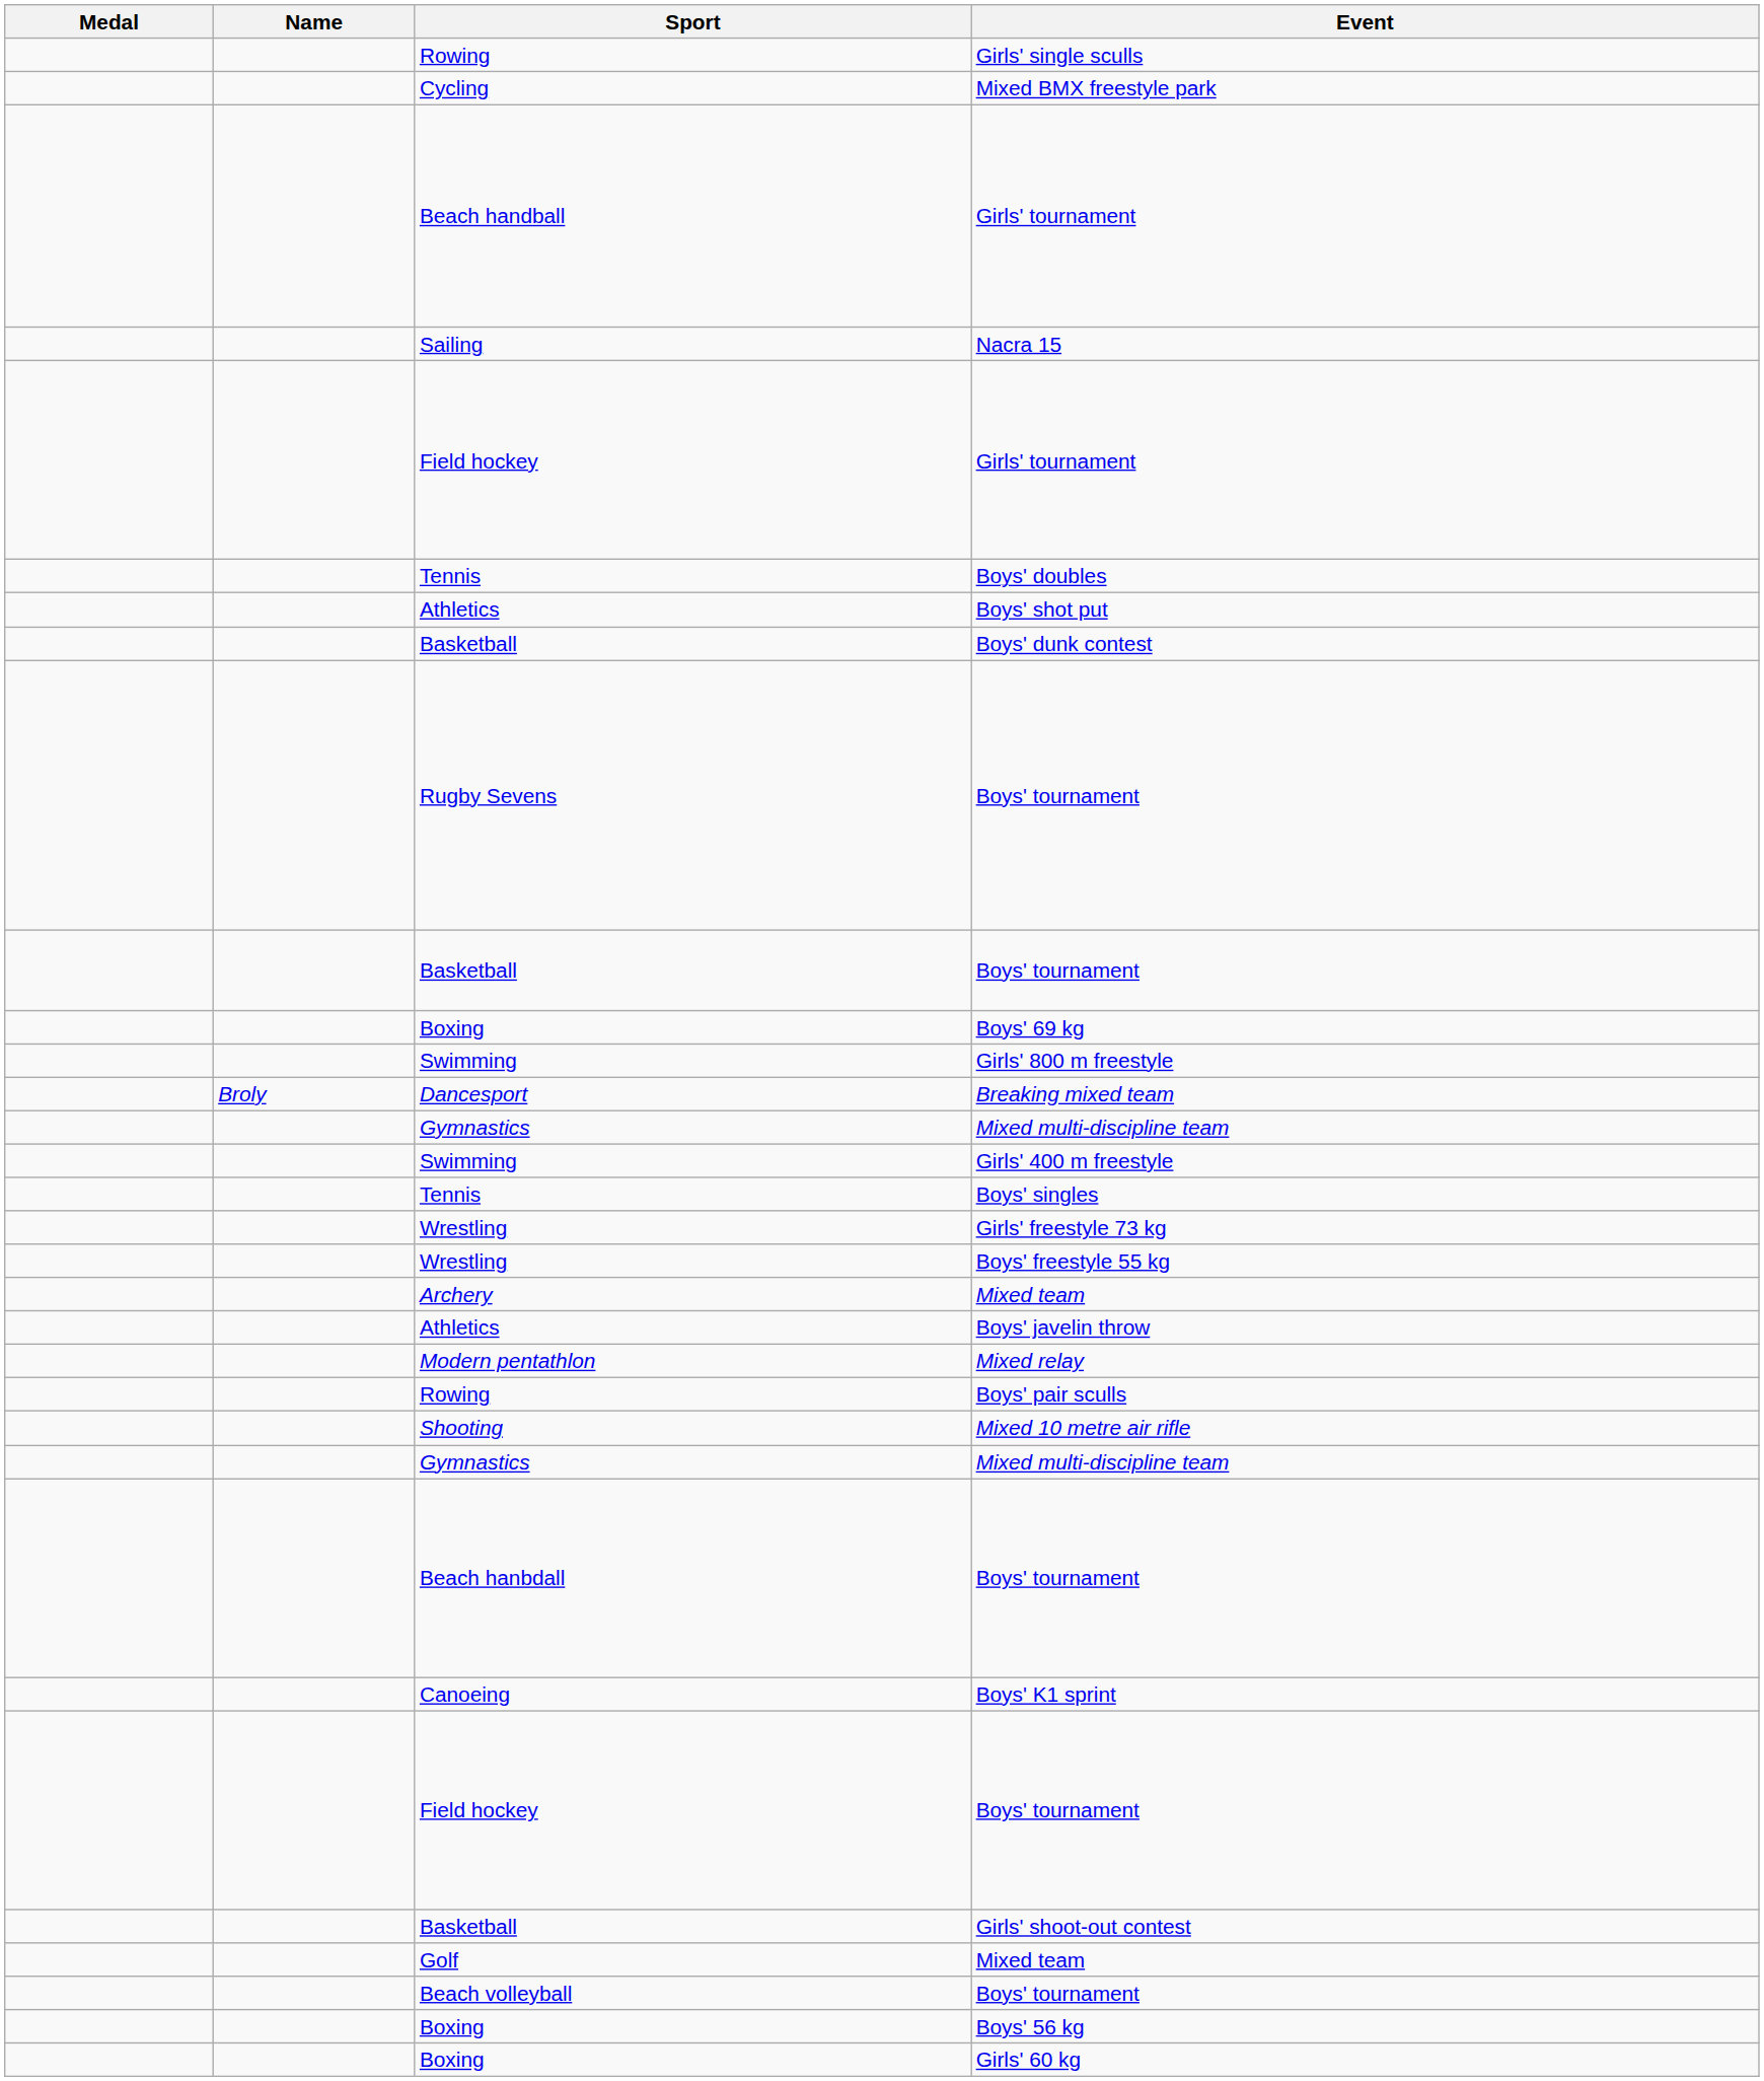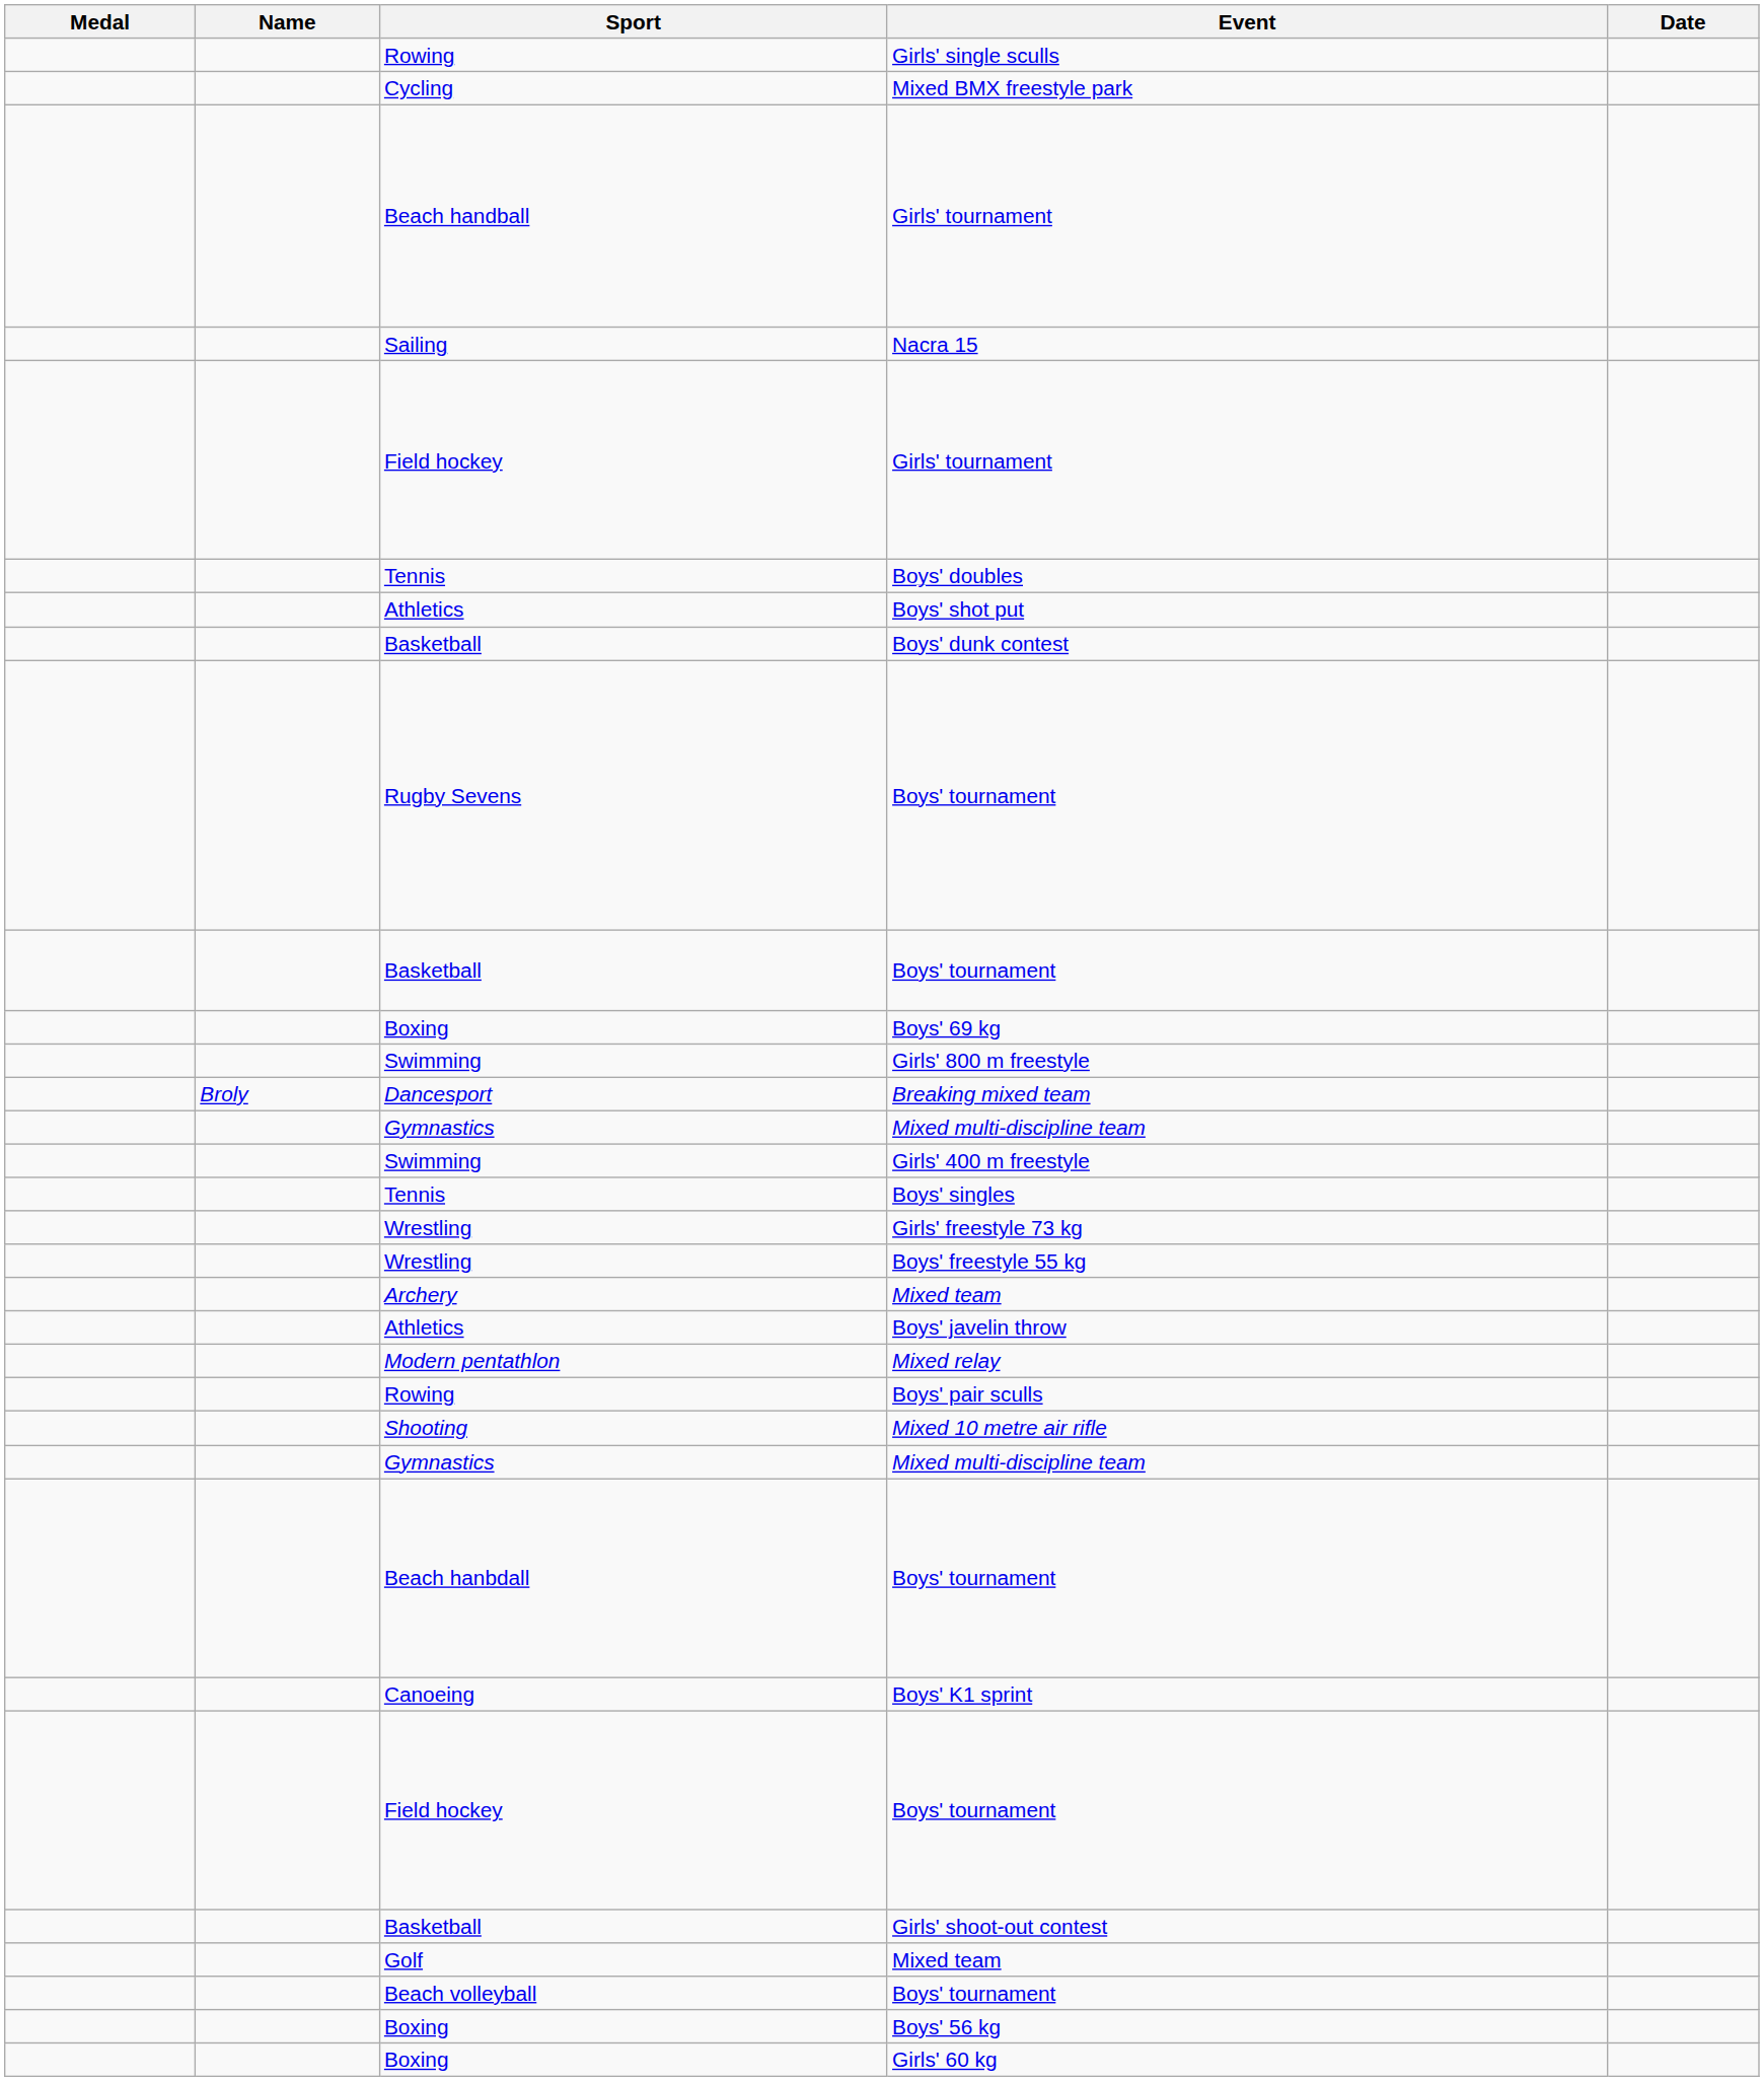+ column: Date
